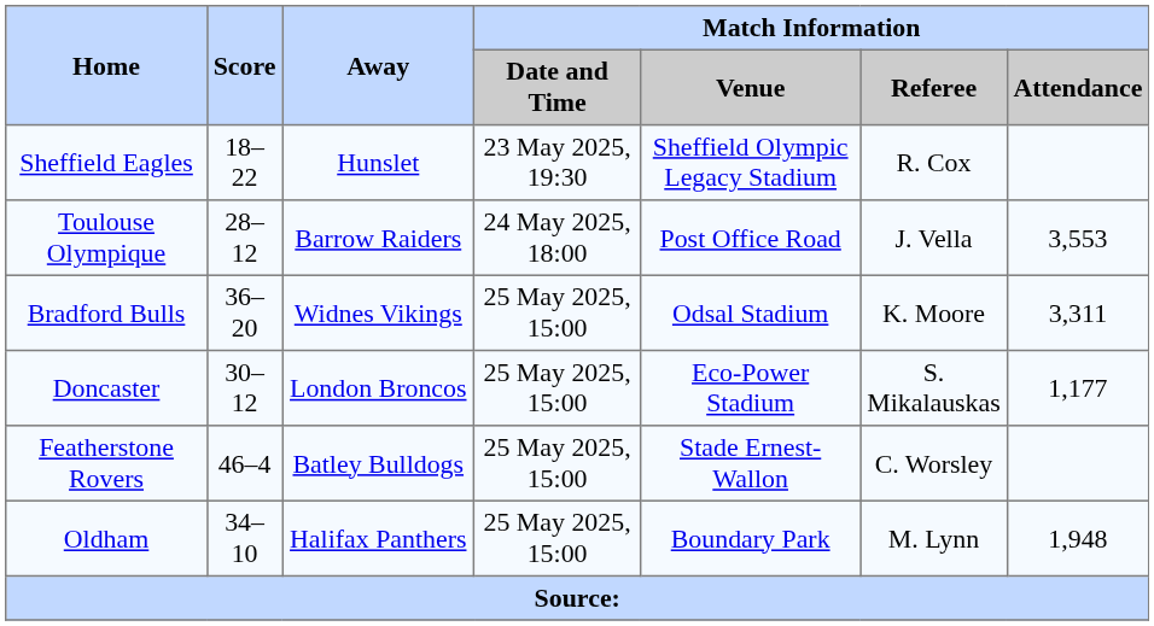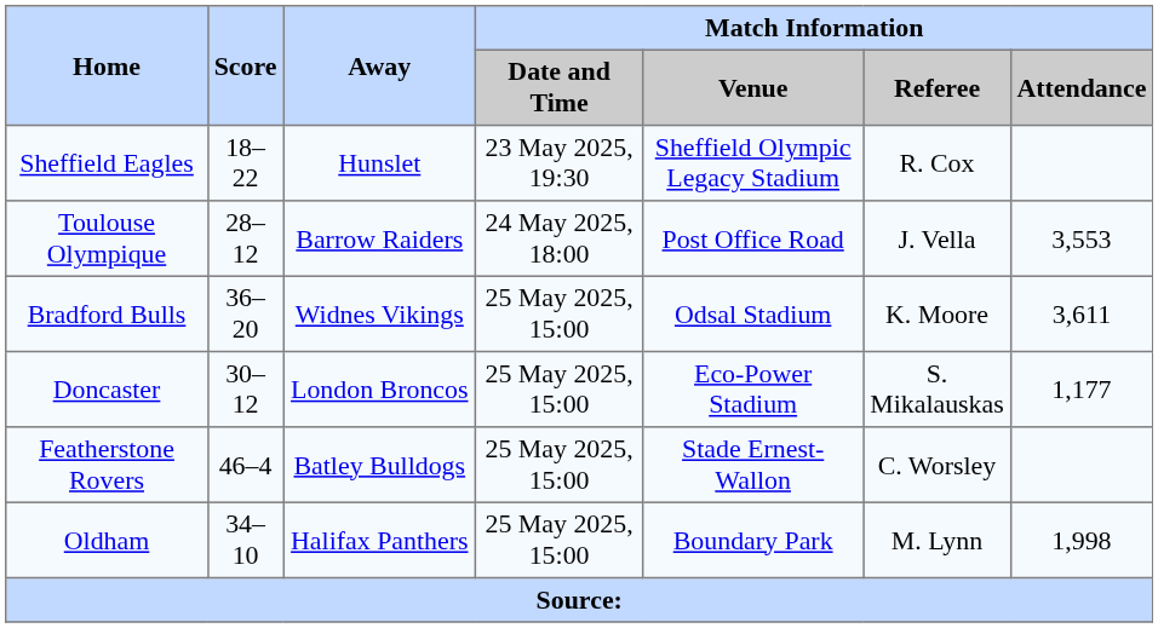Bradford Bulls | Match Information / Attendance: 3,311 -> 3,611
Oldham | Match Information / Attendance: 1,948 -> 1,998
